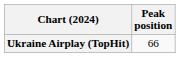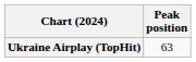Ukraine Airplay (TopHit) | Peak position: 66 -> 63
